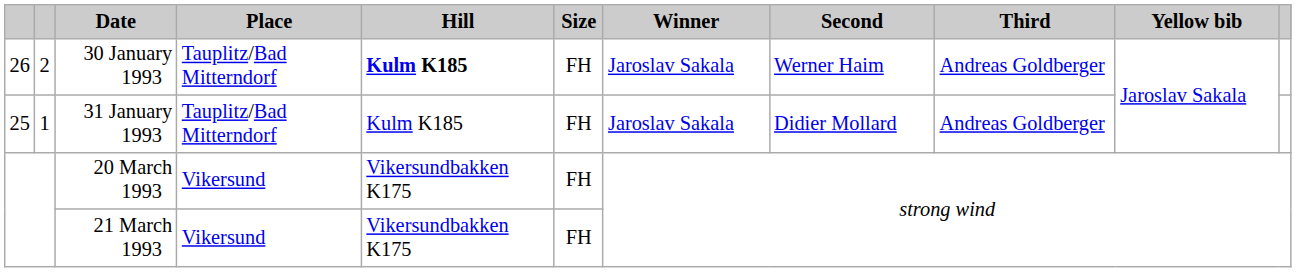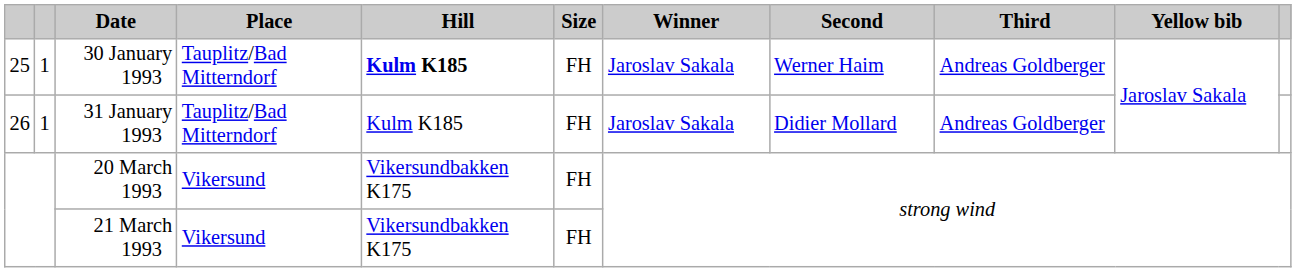30 January 1993 | column 1: 26 -> 25
30 January 1993 | column 2: 2 -> 1
31 January 1993 | column 1: 25 -> 26
